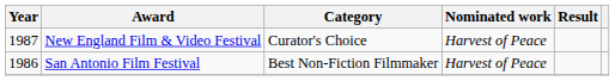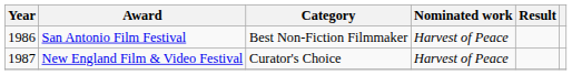rows swapped: San Antonio Film Festival <-> New England Film & Video Festival
